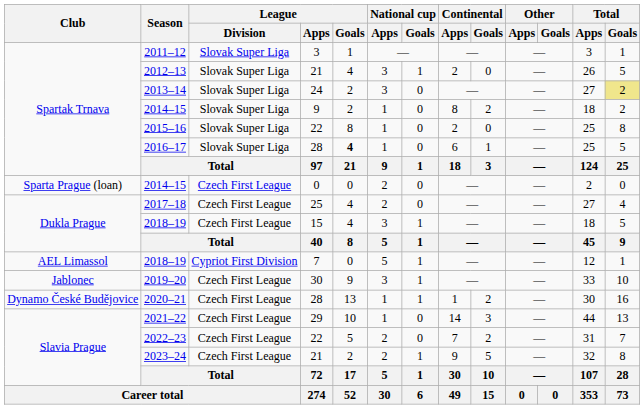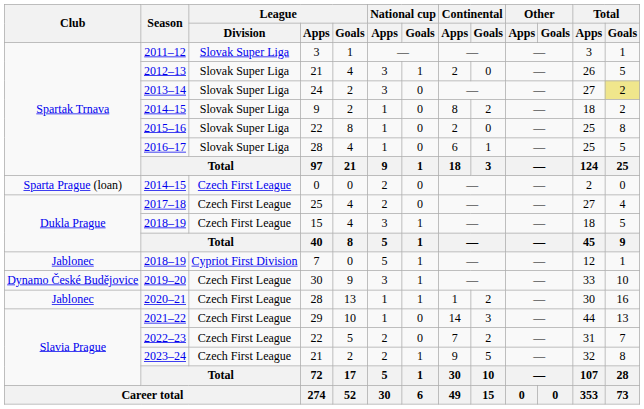2016–17 | League / Goals: bold -> normal
2018–19 / 7 | Club: AEL Limassol -> Jablonec
2019–20 | Club: Jablonec -> Dynamo České Budějovice
2020–21 | Club: Dynamo České Budějovice -> Jablonec
